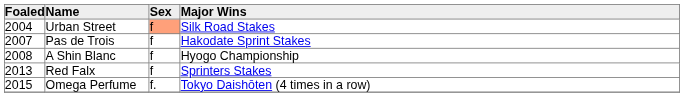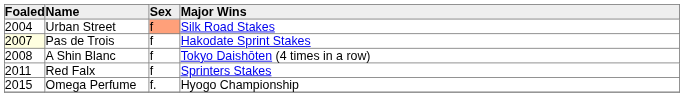Pas de Trois | Foaled: no background -> lightyellow background
A Shin Blanc | Major Wins: Hyogo Championship -> Tokyo Daishōten (4 times in a row)
Red Falx | Foaled: 2013 -> 2011
Omega Perfume | Major Wins: Tokyo Daishōten (4 times in a row) -> Hyogo Championship
